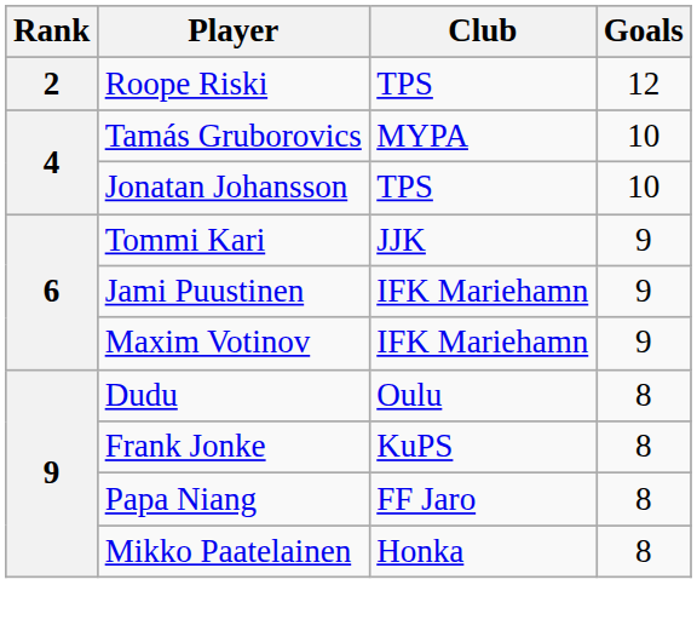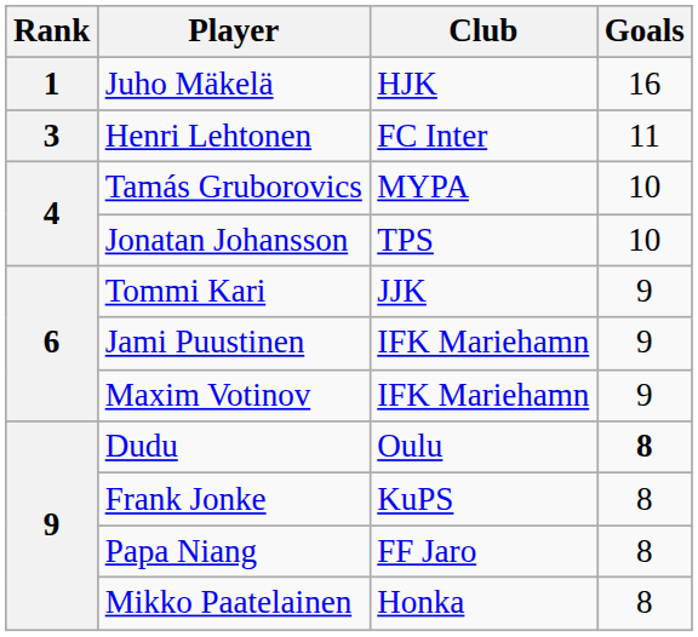+ row: 1 | Juho Mäkelä | HJK | 16
- row: 2 | Roope Riski | TPS | 12
+ row: 3 | Henri Lehtonen | FC Inter | 11
Dudu | Goals: normal -> bold
